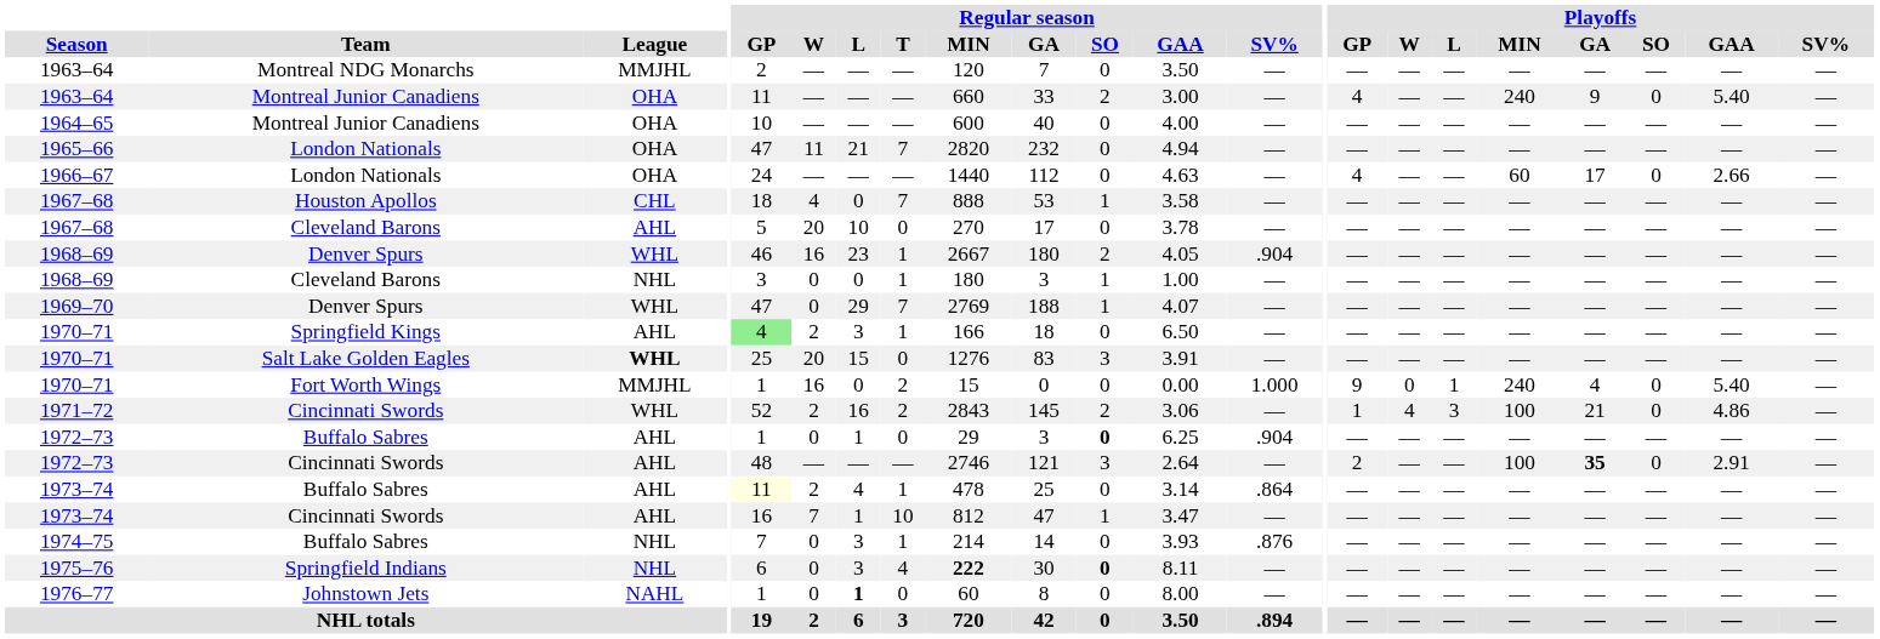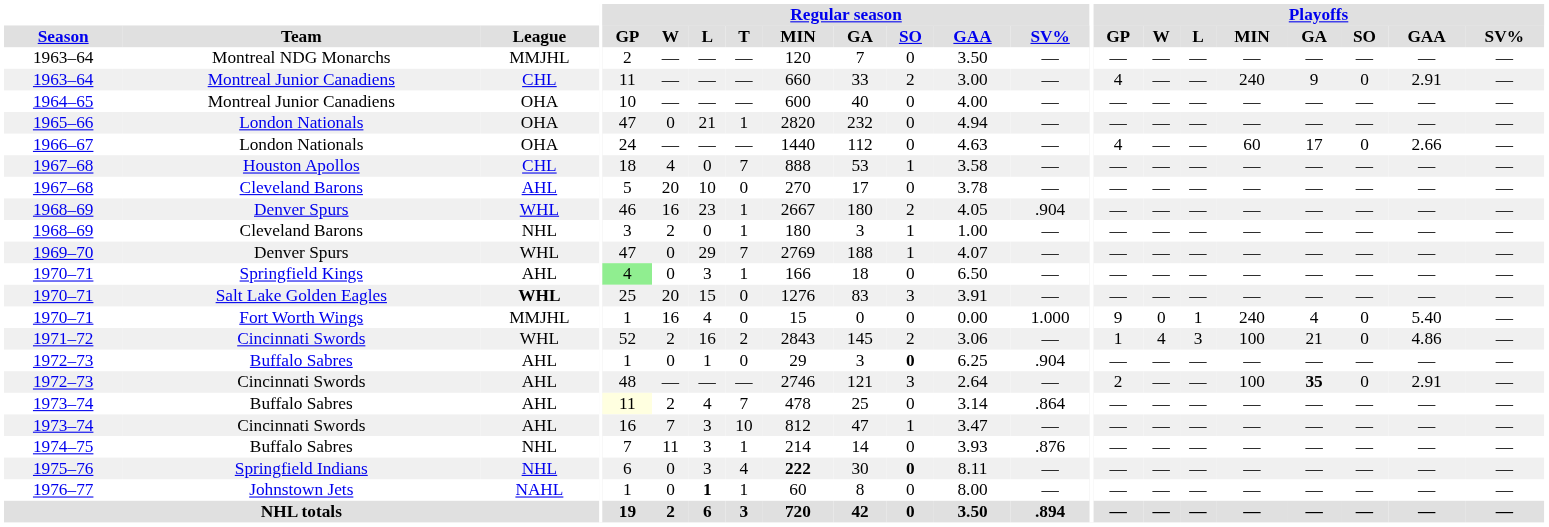1963–64 / Montreal Junior Canadiens | League: OHA -> CHL
1963–64 / Montreal Junior Canadiens | Playoffs / GAA: 5.40 -> 2.91
1965–66 | Regular season / W: 11 -> 0
1965–66 | Regular season / T: 7 -> 1
1968–69 / Cleveland Barons | Regular season / W: 0 -> 2
1970–71 / Springfield Kings | Regular season / W: 2 -> 0
1970–71 / Fort Worth Wings | Regular season / L: 0 -> 4
1970–71 / Fort Worth Wings | Regular season / T: 2 -> 0
1973–74 / Buffalo Sabres | Regular season / T: 1 -> 7
1973–74 / Cincinnati Swords | Regular season / L: 1 -> 3
1974–75 | Regular season / W: 0 -> 11
1976–77 | Regular season / T: 0 -> 1
